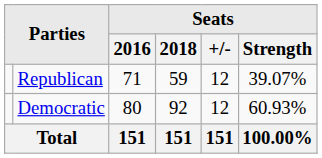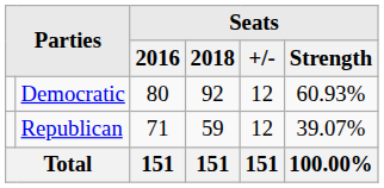rows swapped: Democratic <-> Republican
